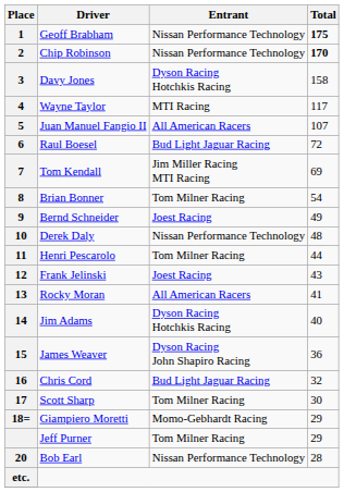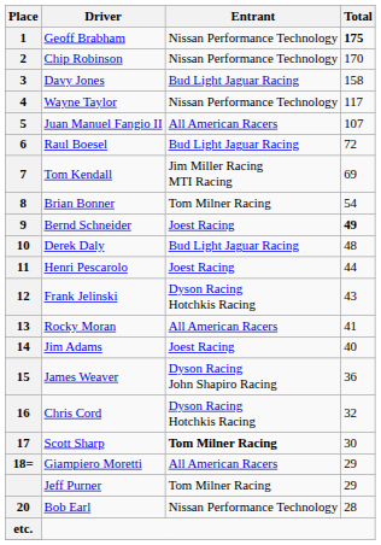Chip Robinson | Total: bold -> normal
Davy Jones | Entrant: Dyson Racing Hotchkis Racing -> Bud Light Jaguar Racing
Wayne Taylor | Entrant: MTI Racing -> Nissan Performance Technology
Bernd Schneider | Total: normal -> bold
Derek Daly | Entrant: Nissan Performance Technology -> Bud Light Jaguar Racing
Henri Pescarolo | Entrant: Tom Milner Racing -> Joest Racing
Frank Jelinski | Entrant: Joest Racing -> Dyson Racing Hotchkis Racing
Jim Adams | Entrant: Dyson Racing Hotchkis Racing -> Joest Racing
Chris Cord | Entrant: Bud Light Jaguar Racing -> Dyson Racing Hotchkis Racing
Scott Sharp | Entrant: normal -> bold
Giampiero Moretti | Entrant: Momo-Gebhardt Racing -> All American Racers
